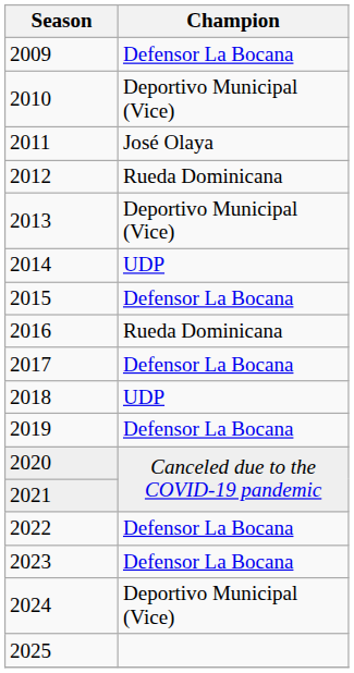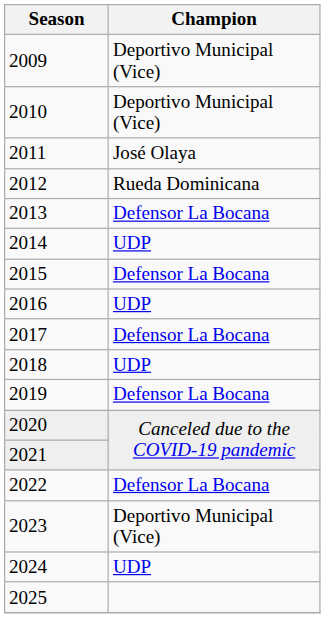2009 | Champion: Defensor La Bocana -> Deportivo Municipal (Vice)
2013 | Champion: Deportivo Municipal (Vice) -> Defensor La Bocana
2016 | Champion: Rueda Dominicana -> UDP
2023 | Champion: Defensor La Bocana -> Deportivo Municipal (Vice)
2024 | Champion: Deportivo Municipal (Vice) -> UDP
